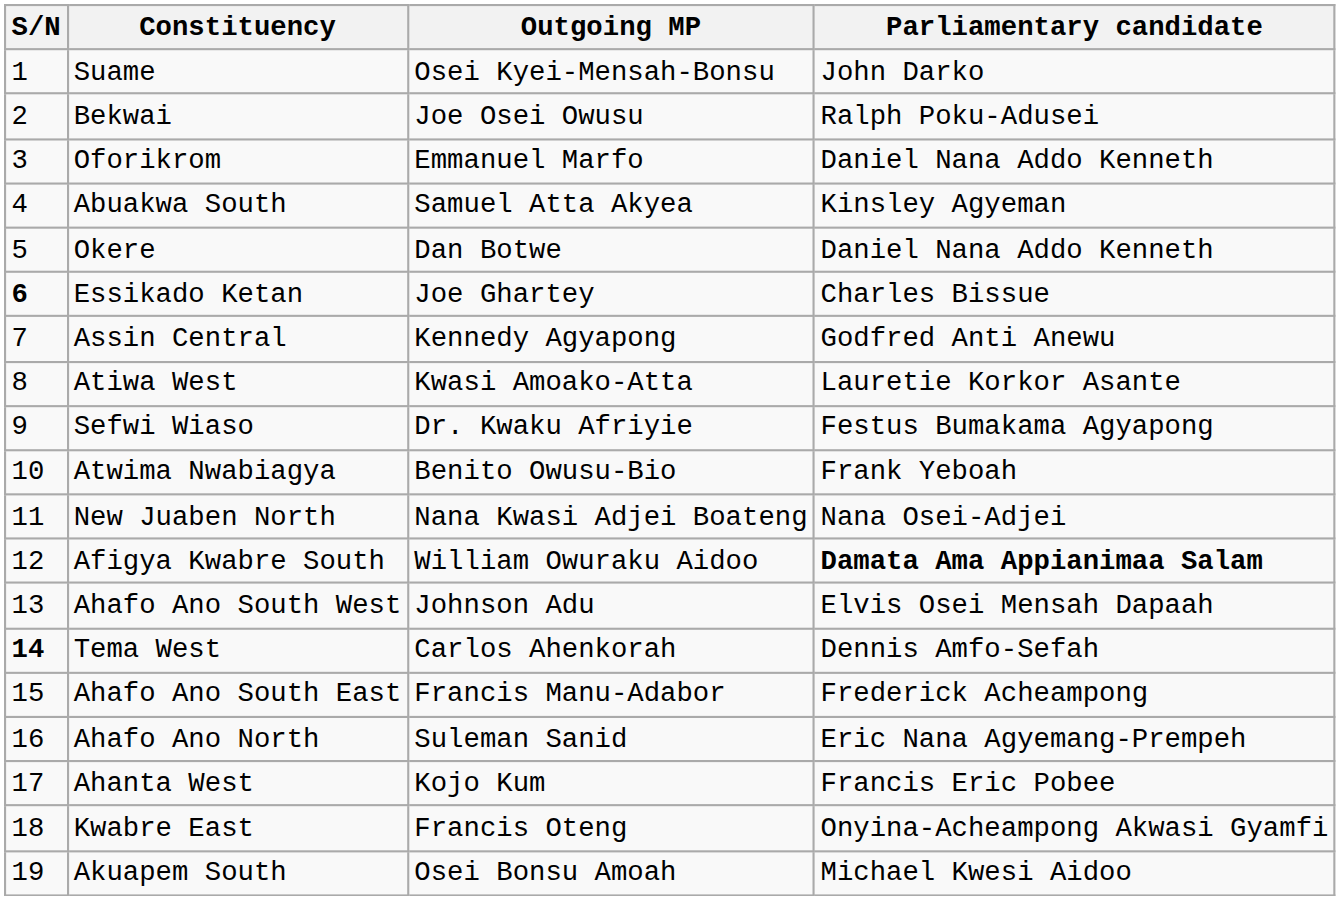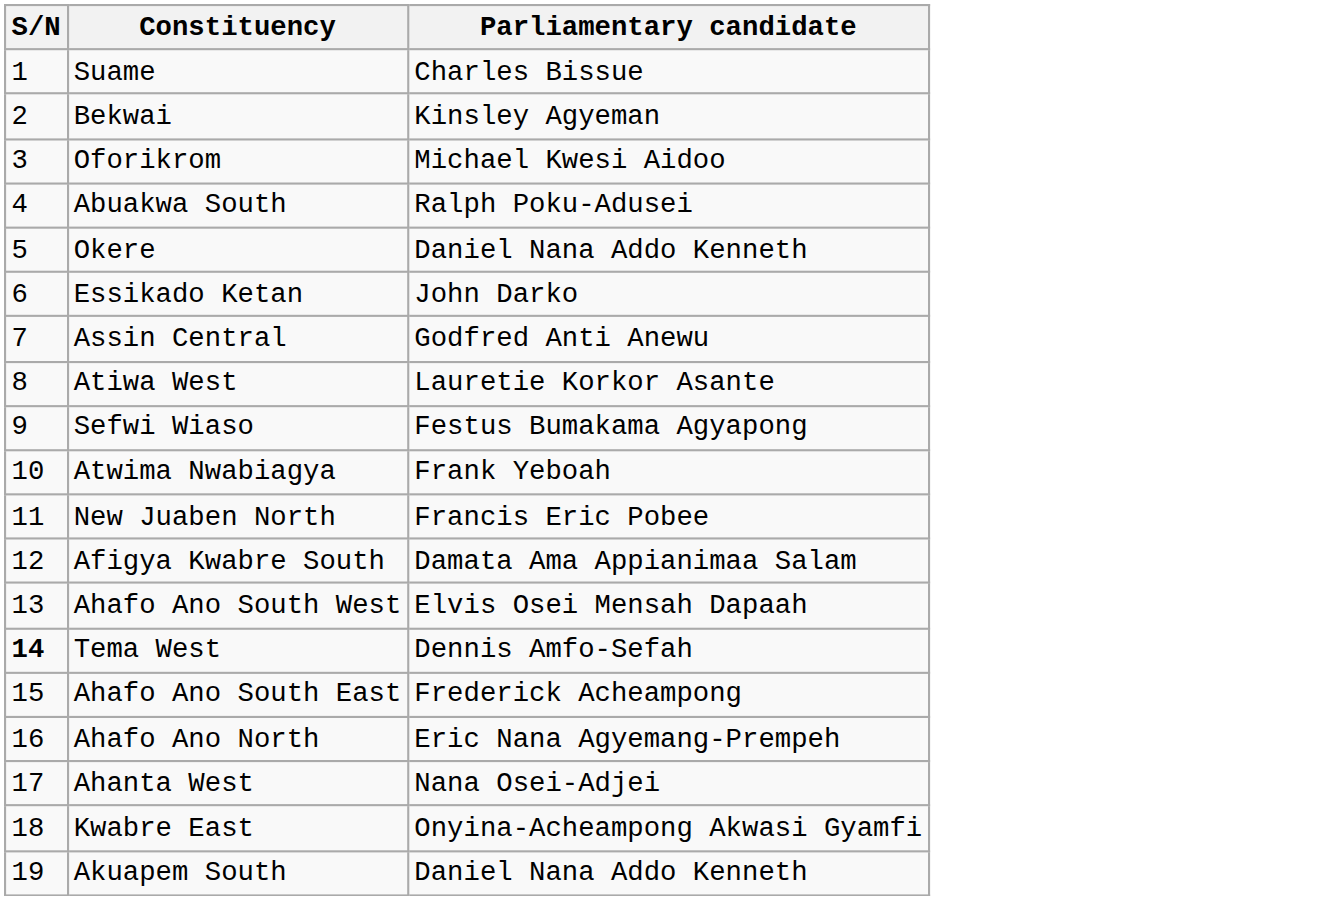- column: Outgoing MP | Osei Kyei-Mensah-Bonsu | Joe Osei Owusu | Emmanuel Marfo | Samuel Atta Akyea | Dan Botwe | Joe Ghartey | Kennedy Agyapong | Kwasi Amoako-Atta | Dr. Kwaku Afriyie | Benito Owusu-Bio | Nana Kwasi Adjei Boateng | William Owuraku Aidoo | Johnson Adu | Carlos Ahenkorah | Francis Manu-Adabor | Suleman Sanid | Kojo Kum | Francis Oteng | Osei Bonsu Amoah
Suame | Parliamentary candidate: John Darko -> Charles Bissue
Bekwai | Parliamentary candidate: Ralph Poku-Adusei -> Kinsley Agyeman
Oforikrom | Parliamentary candidate: Daniel Nana Addo Kenneth -> Michael Kwesi Aidoo
Abuakwa South | Parliamentary candidate: Kinsley Agyeman -> Ralph Poku-Adusei
Essikado Ketan | S/N: bold -> normal
Essikado Ketan | Parliamentary candidate: Charles Bissue -> John Darko
New Juaben North | Parliamentary candidate: Nana Osei-Adjei -> Francis Eric Pobee
Afigya Kwabre South | Parliamentary candidate: bold -> normal
Ahanta West | Parliamentary candidate: Francis Eric Pobee -> Nana Osei-Adjei
Akuapem South | Parliamentary candidate: Michael Kwesi Aidoo -> Daniel Nana Addo Kenneth
